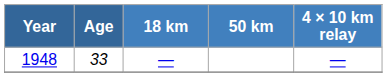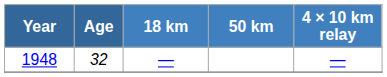1948 | Age: 33 -> 32
